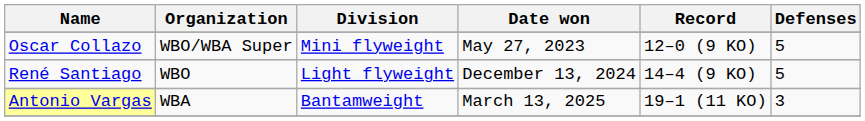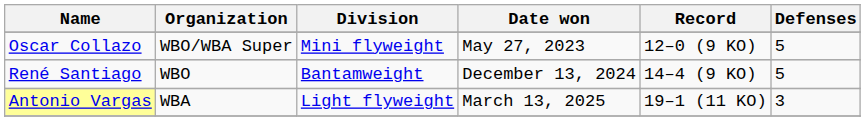René Santiago | Division: Light flyweight -> Bantamweight
Antonio Vargas | Division: Bantamweight -> Light flyweight
